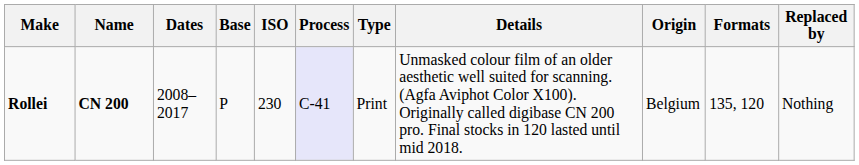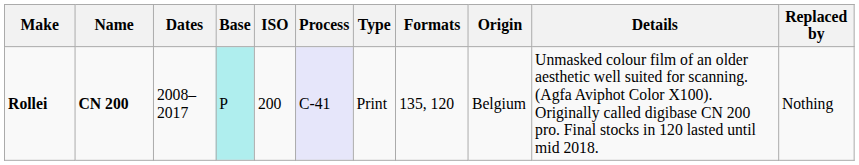columns swapped: Details <-> Formats
Rollei | Base: no background -> paleturquoise background
Rollei | ISO: 230 -> 200
